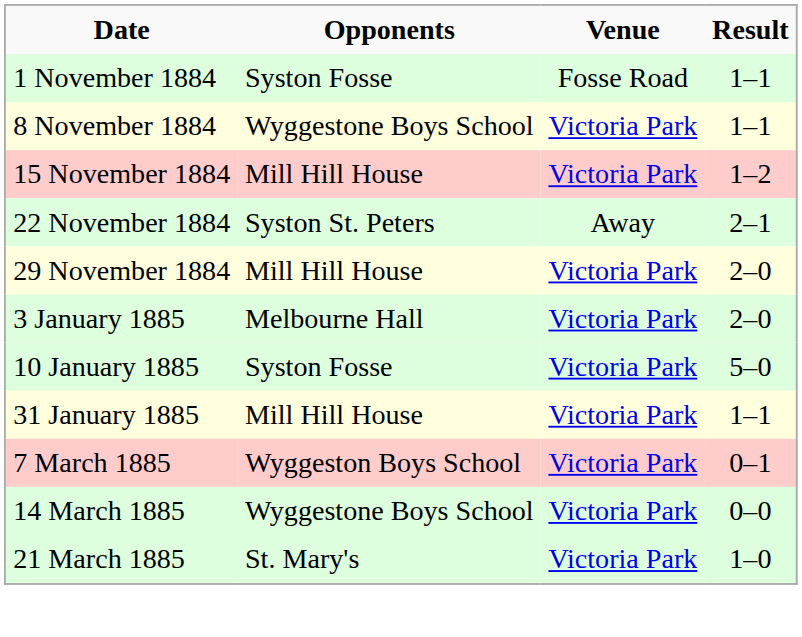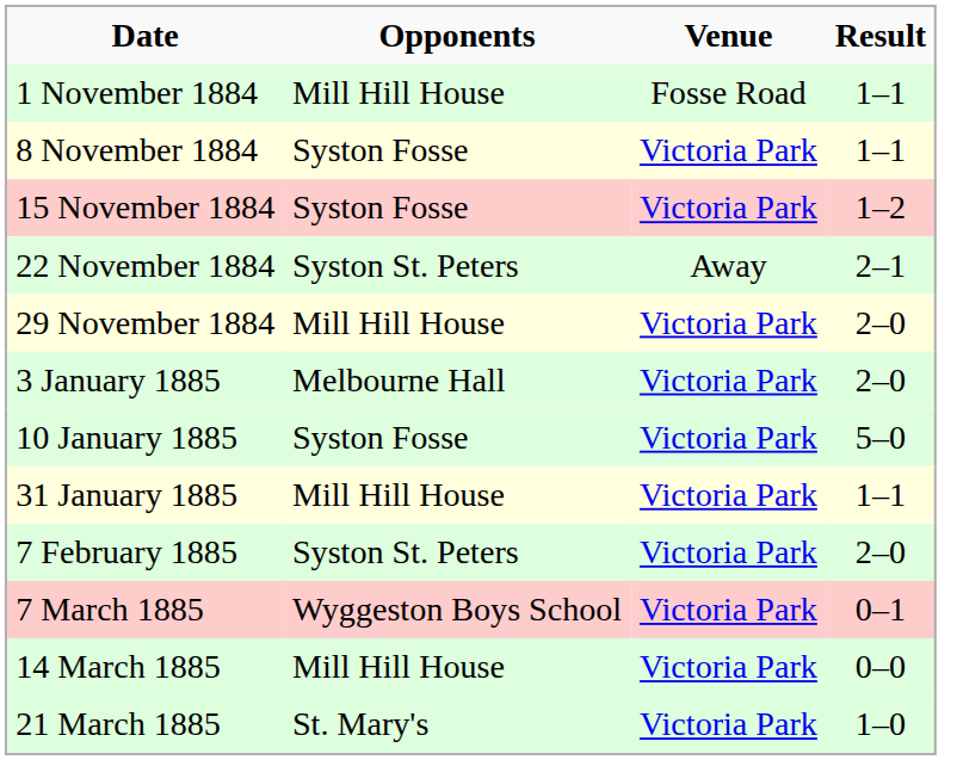1 November 1884 | Opponents: Syston Fosse -> Mill Hill House
8 November 1884 | Opponents: Wyggestone Boys School -> Syston Fosse
15 November 1884 | Opponents: Mill Hill House -> Syston Fosse
+ row: 7 February 1885 | Syston St. Peters | Victoria Park | 2–0
14 March 1885 | Opponents: Wyggestone Boys School -> Mill Hill House
